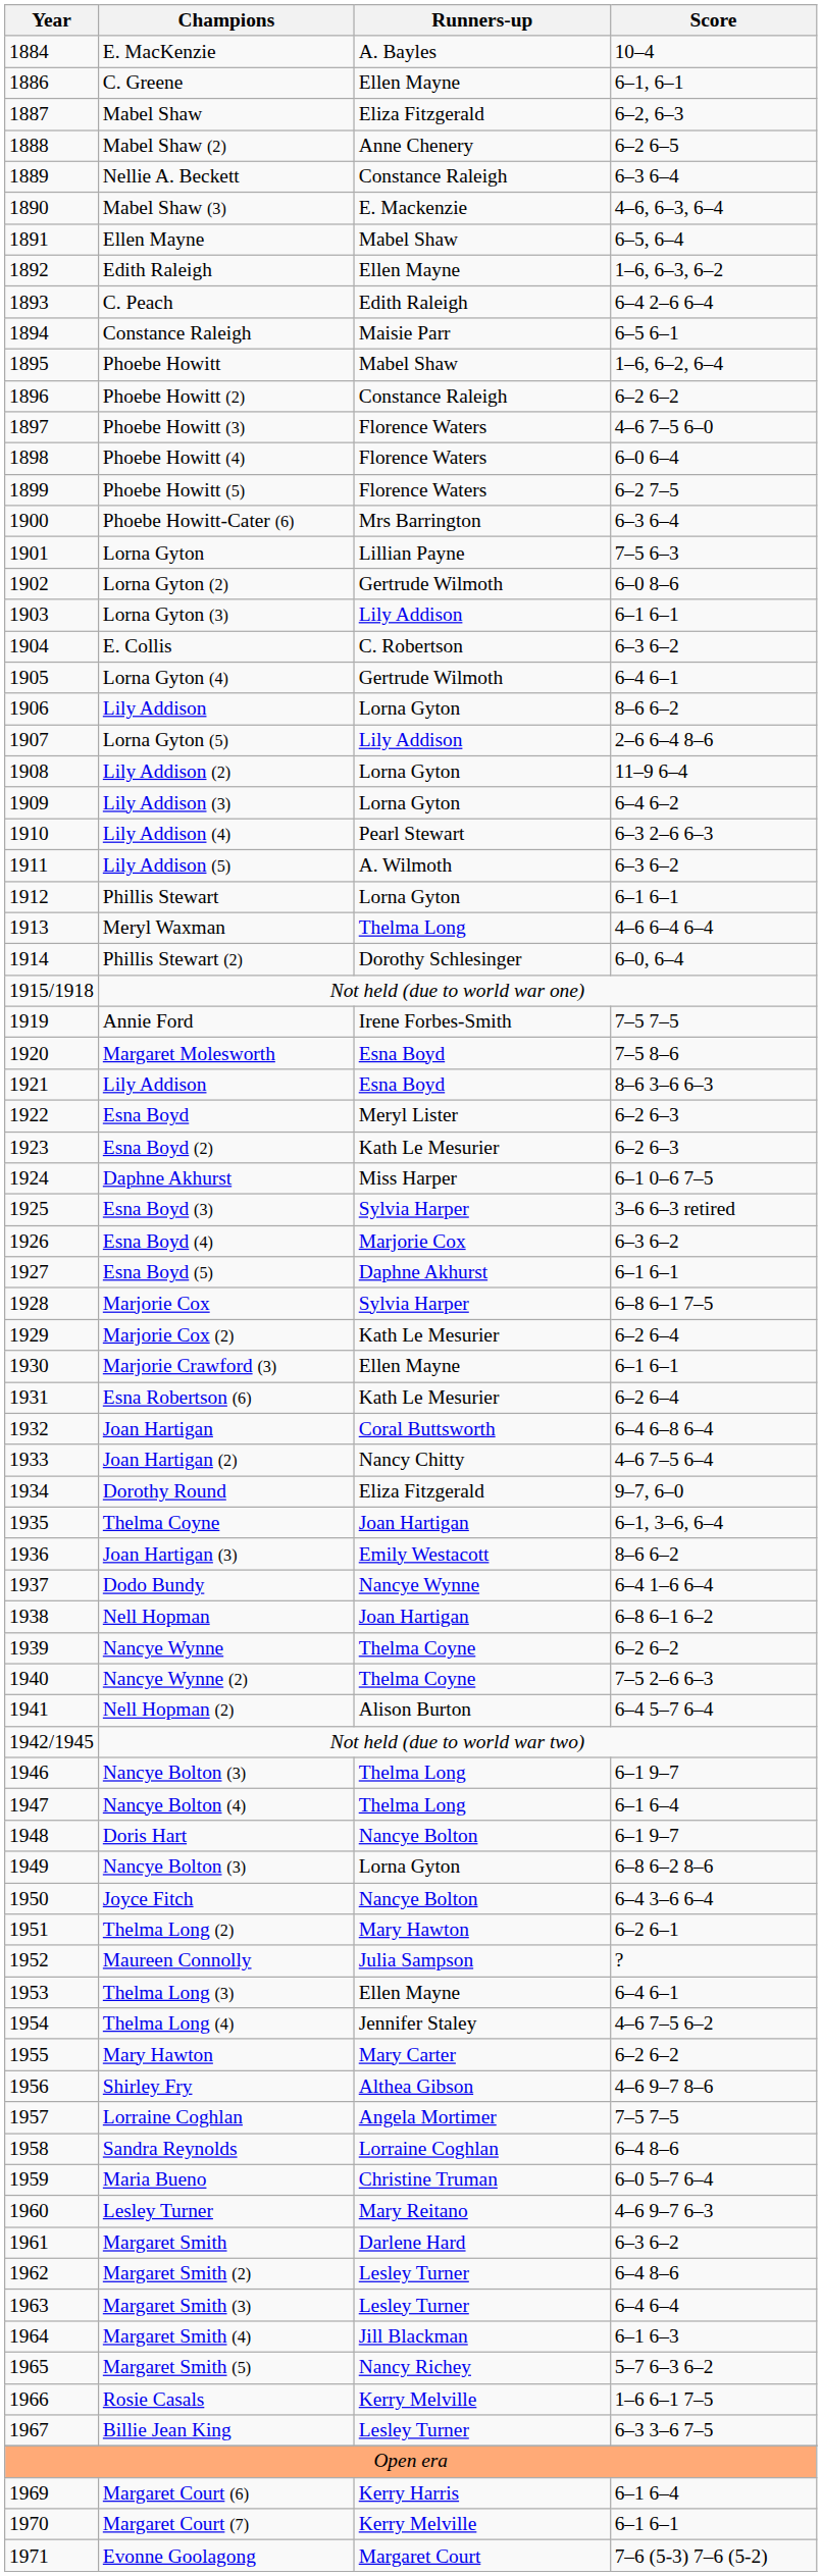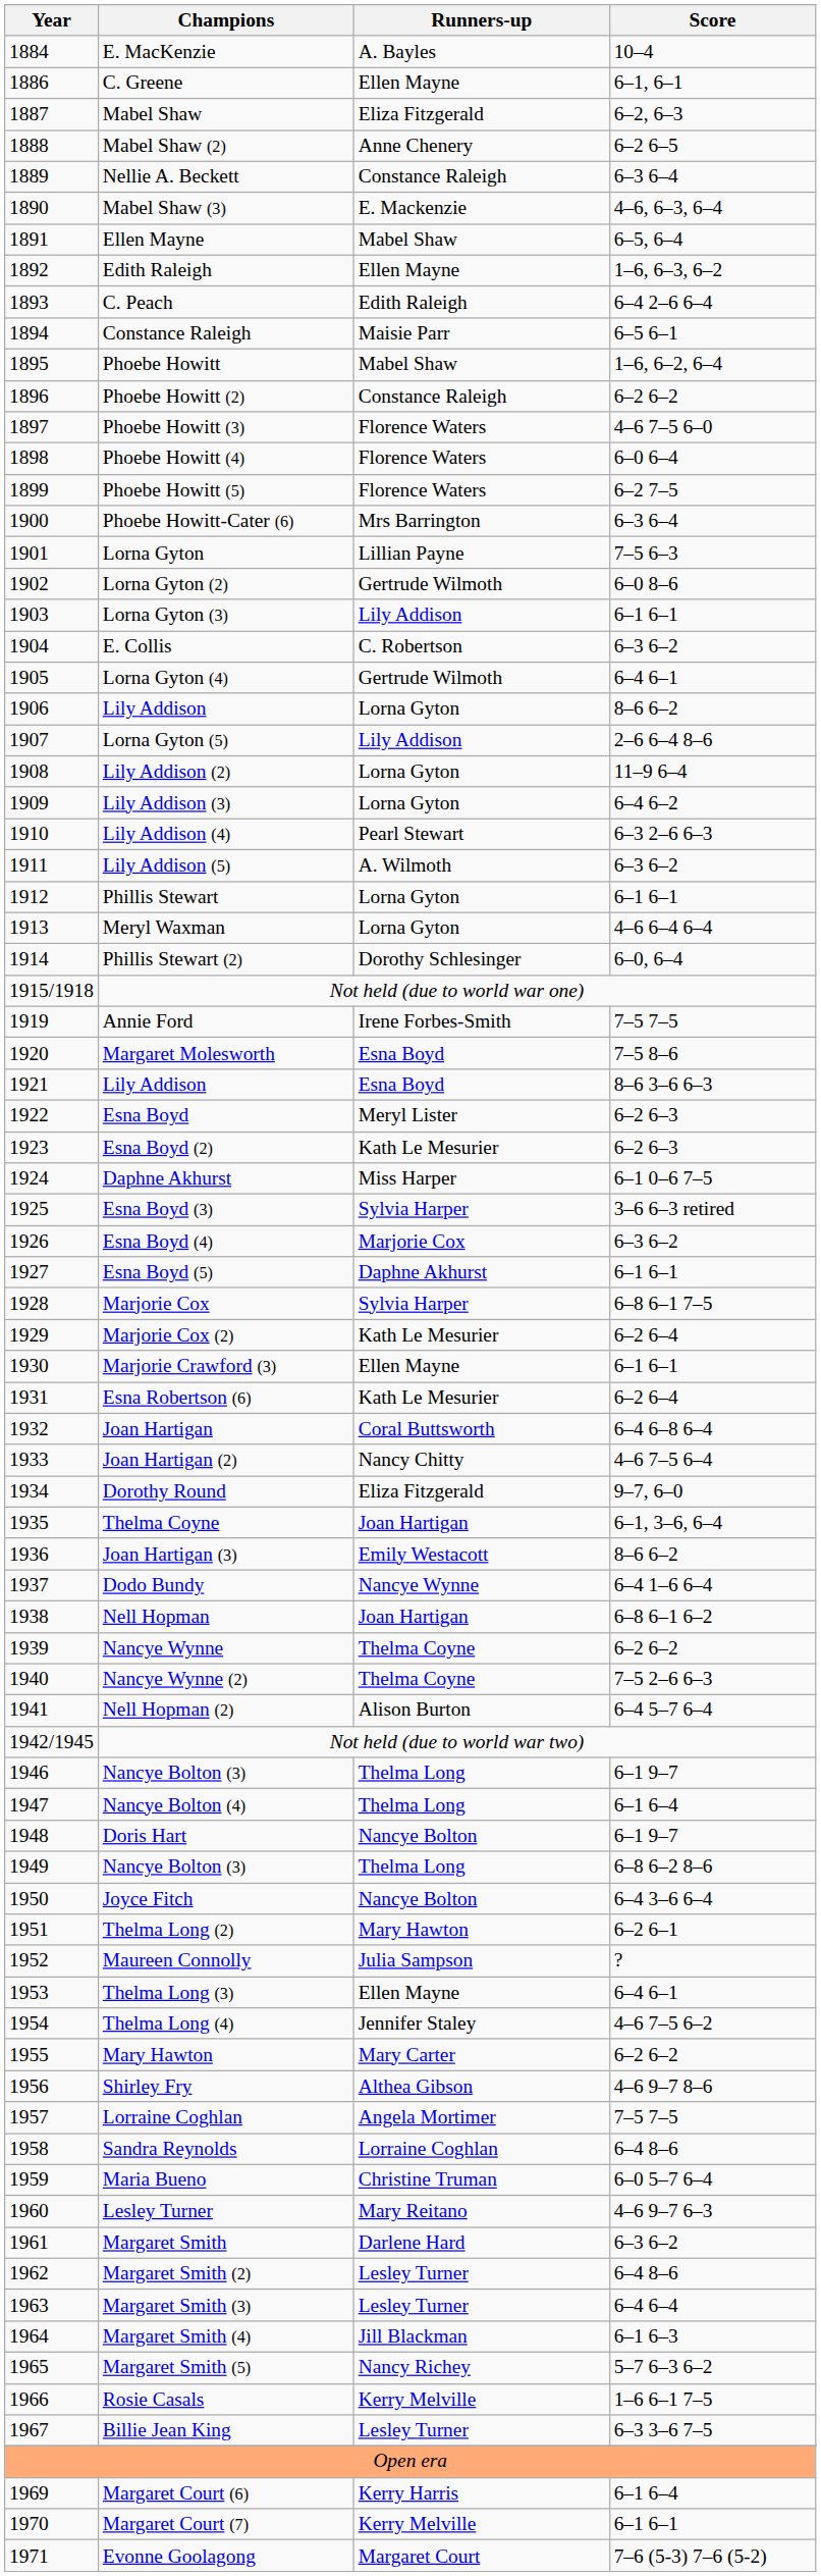Meryl Waxman | Runners-up: Thelma Long -> Lorna Gyton
1949 / Nancye Bolton (3) | Runners-up: Lorna Gyton -> Thelma Long
